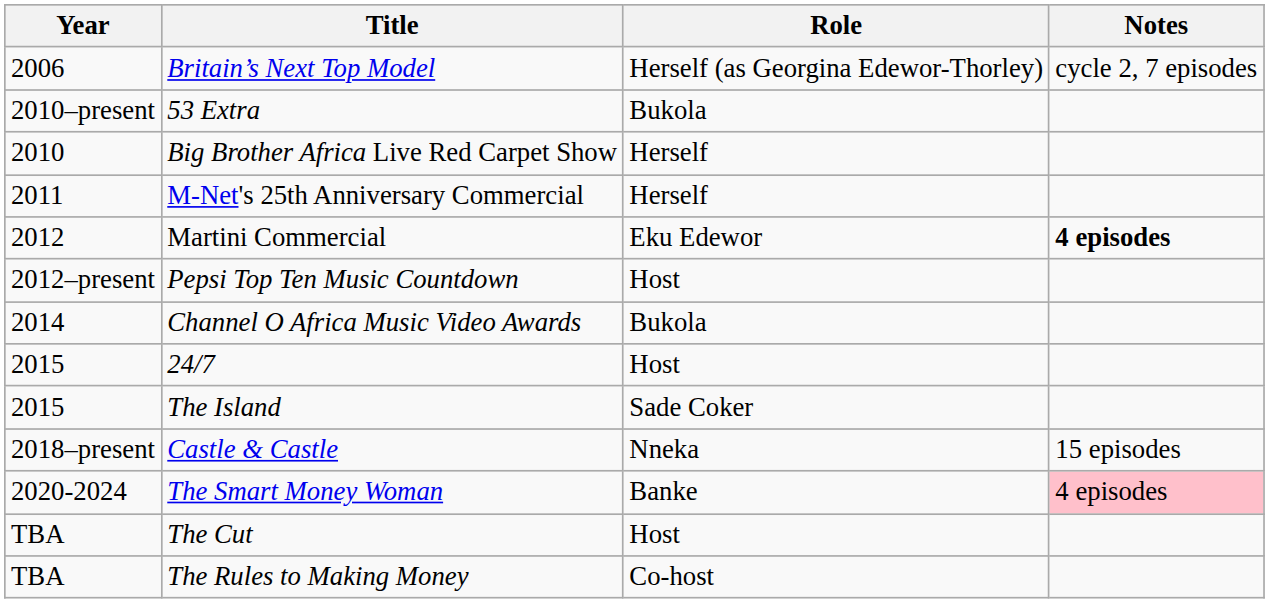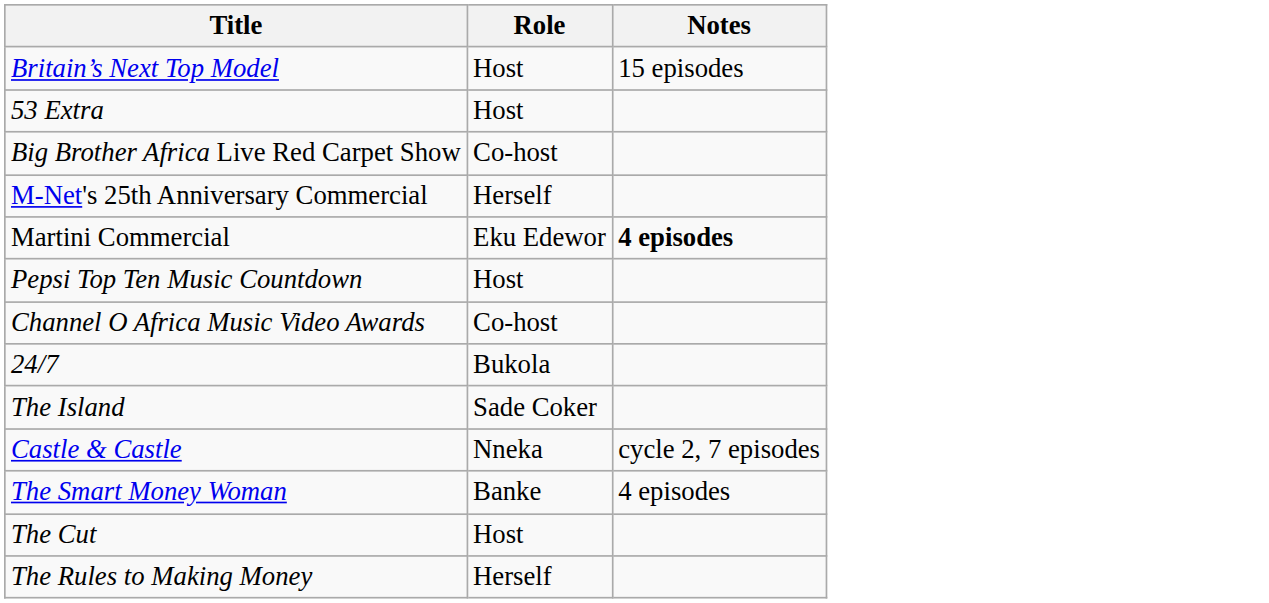- column: Year | 2006 | 2010–present | 2010 | 2011 | 2012 | 2012–present | 2014 | 2015 | 2015 | 2018–present | 2020-2024 | TBA | TBA
Britain’s Next Top Model | Role: Herself (as Georgina Edewor-Thorley) -> Host
Britain’s Next Top Model | Notes: cycle 2, 7 episodes -> 15 episodes
53 Extra | Role: Bukola -> Host
Big Brother Africa Live Red Carpet Show | Role: Herself -> Co-host
Channel O Africa Music Video Awards | Role: Bukola -> Co-host
24/7 | Role: Host -> Bukola
Castle & Castle | Notes: 15 episodes -> cycle 2, 7 episodes
The Smart Money Woman | Notes: pink background -> no background
The Rules to Making Money | Role: Co-host -> Herself
